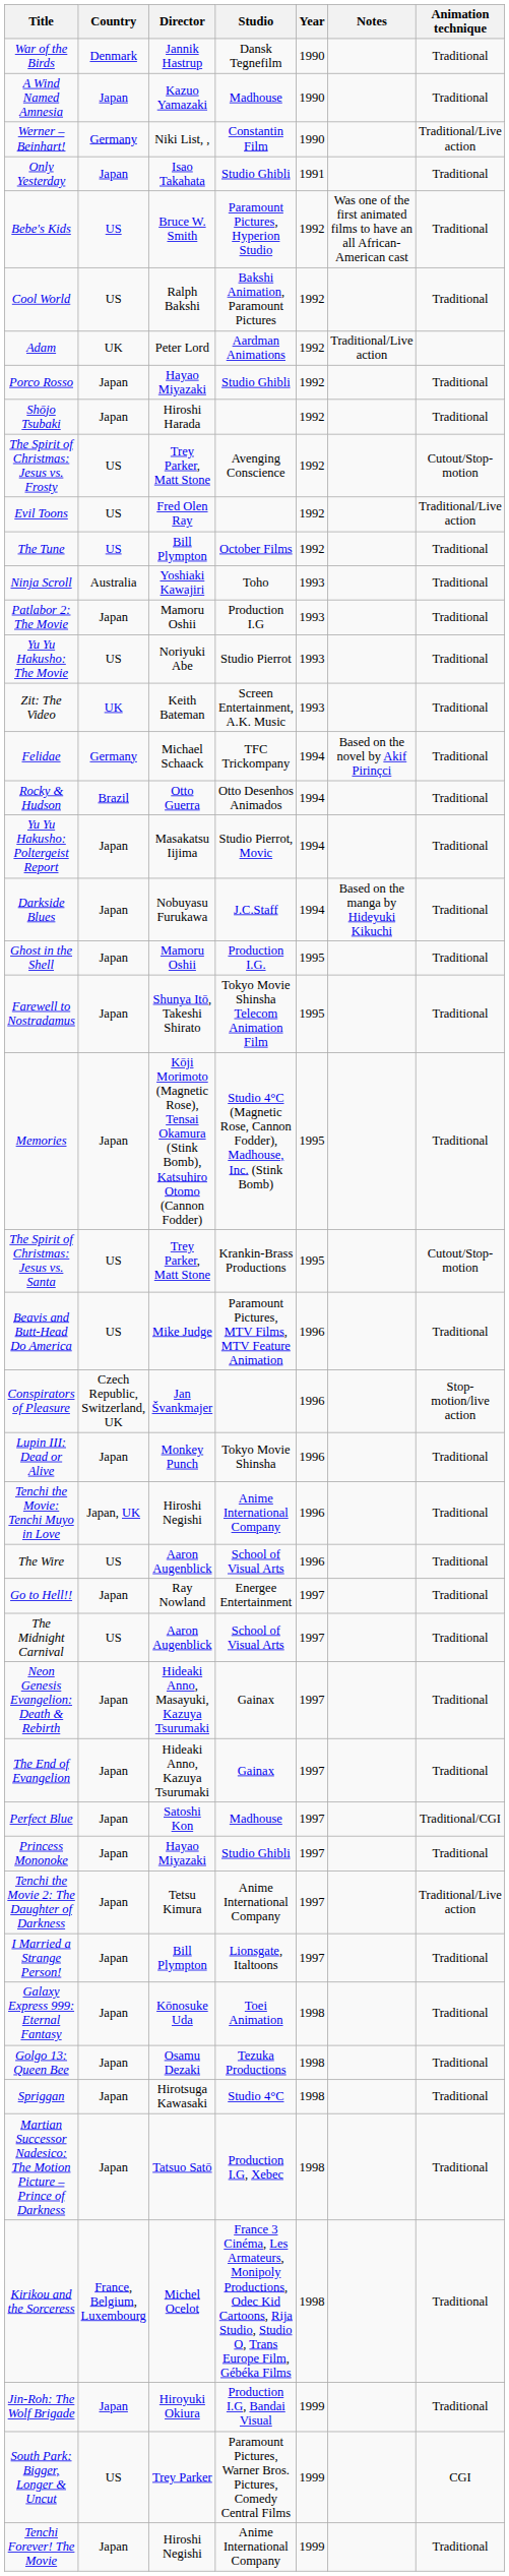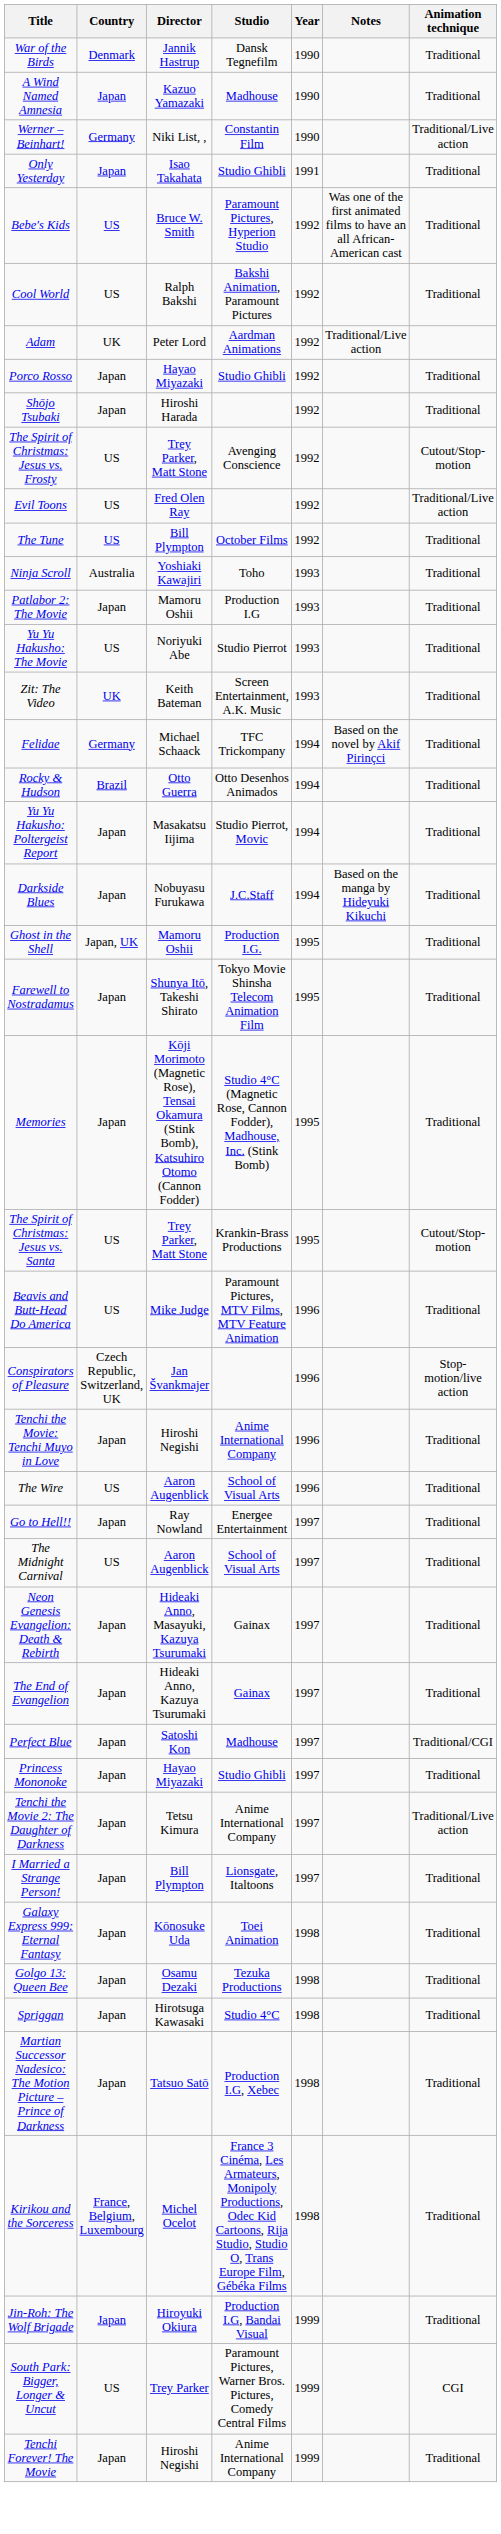Ghost in the Shell | Country: Japan -> Japan, UK
- row: Lupin III: Dead or Alive | Japan | Monkey Punch | Tokyo Movie Shinsha | 1996 | Traditional
Tenchi the Movie: Tenchi Muyo in Love | Country: Japan, UK -> Japan
